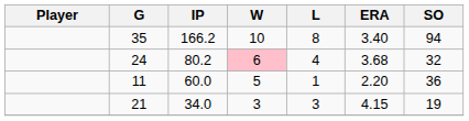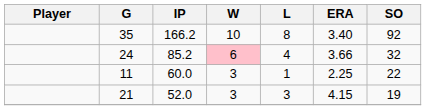35 | SO: 94 -> 92
24 | IP: 80.2 -> 85.2
24 | ERA: 3.68 -> 3.66
11 | W: 5 -> 3
11 | ERA: 2.20 -> 2.25
11 | SO: 36 -> 22
21 | IP: 34.0 -> 52.0
